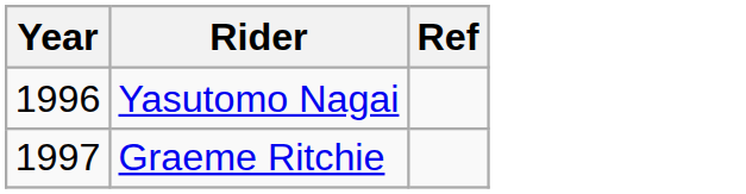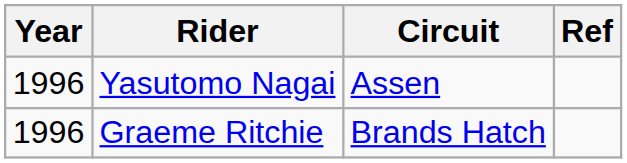+ column: Circuit | Assen | Brands Hatch
Graeme Ritchie | Year: 1997 -> 1996
